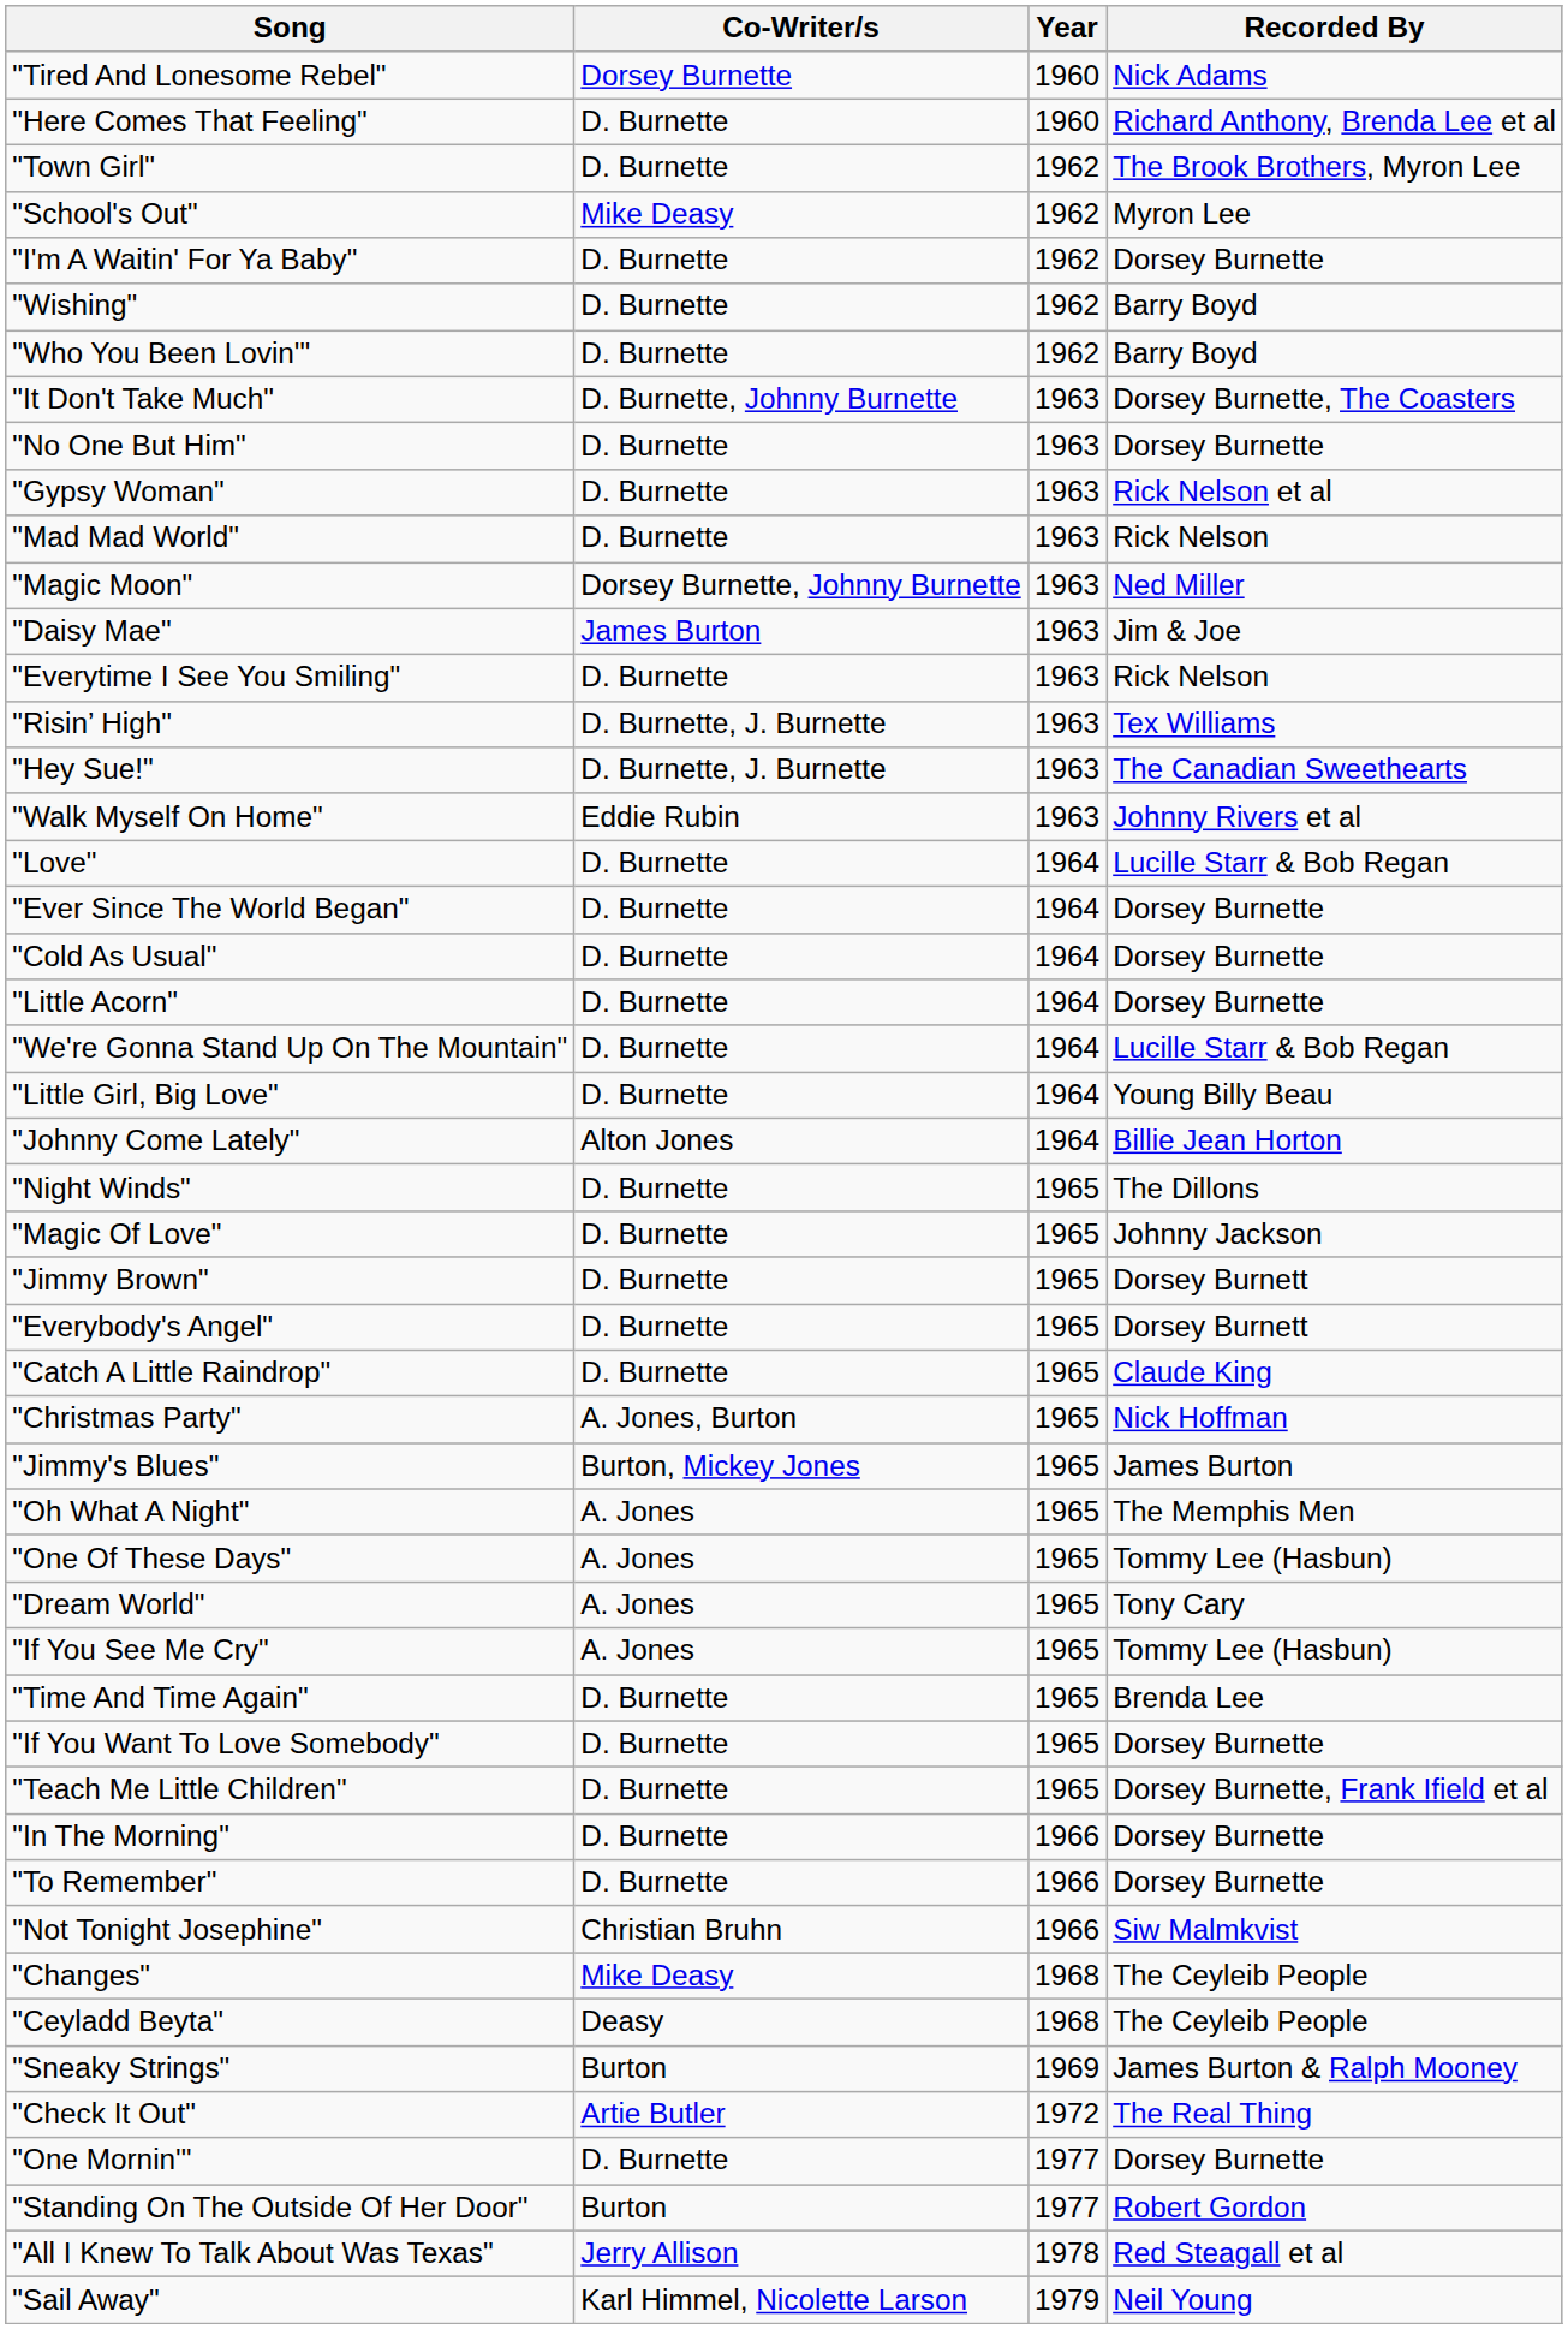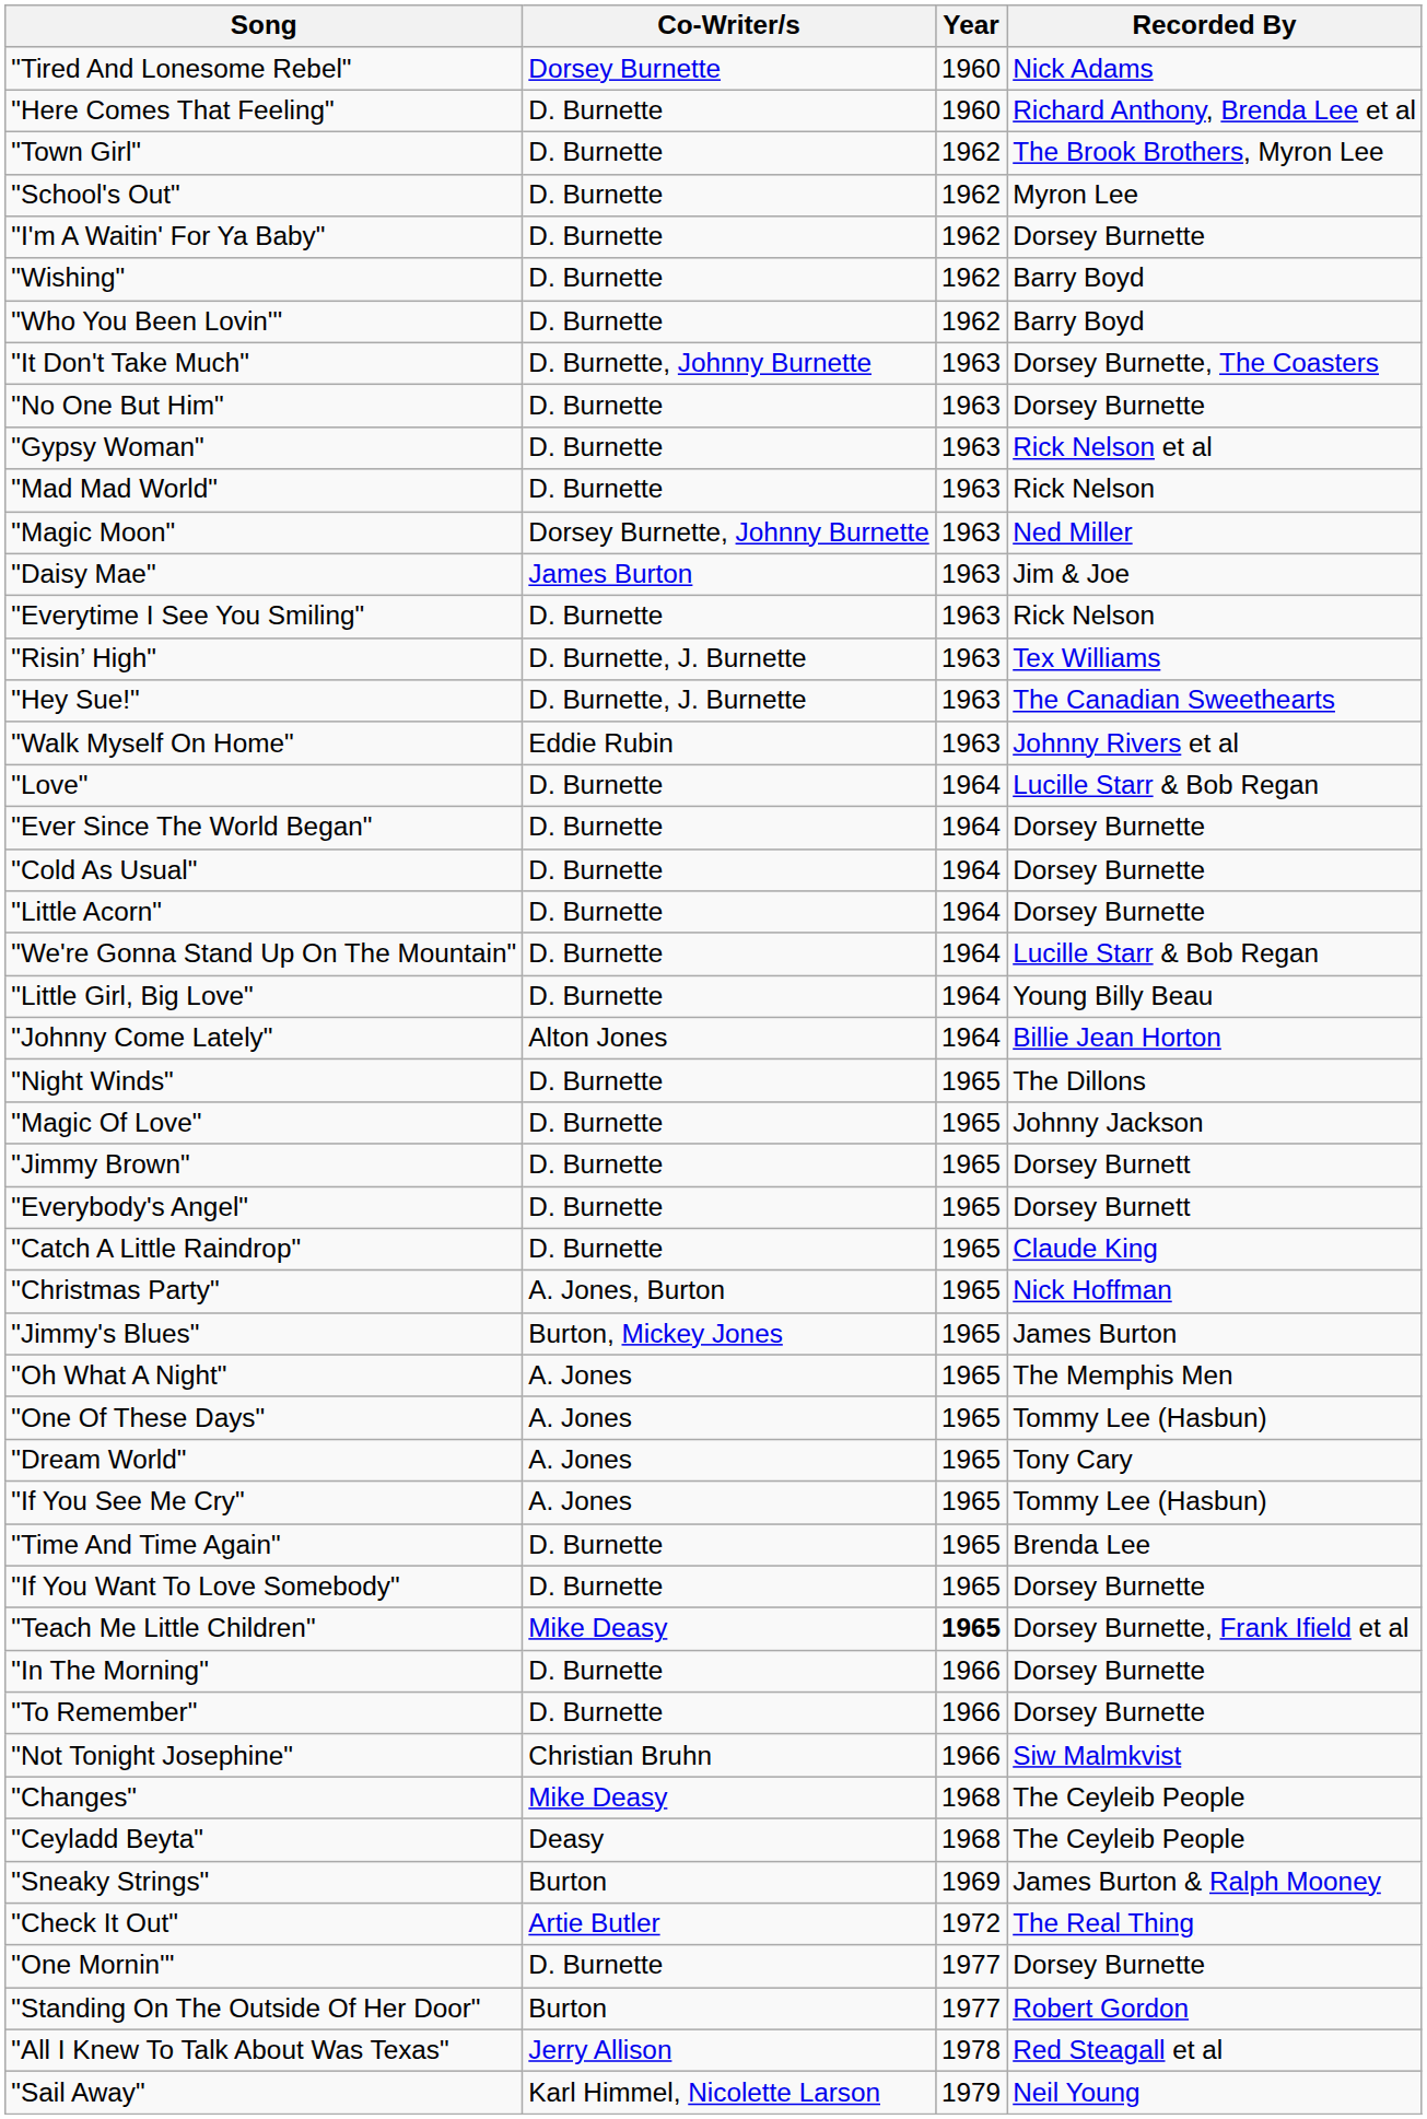"School's Out" | Co-Writer/s: Mike Deasy -> D. Burnette
"Teach Me Little Children" | Co-Writer/s: D. Burnette -> Mike Deasy
"Teach Me Little Children" | Year: normal -> bold
